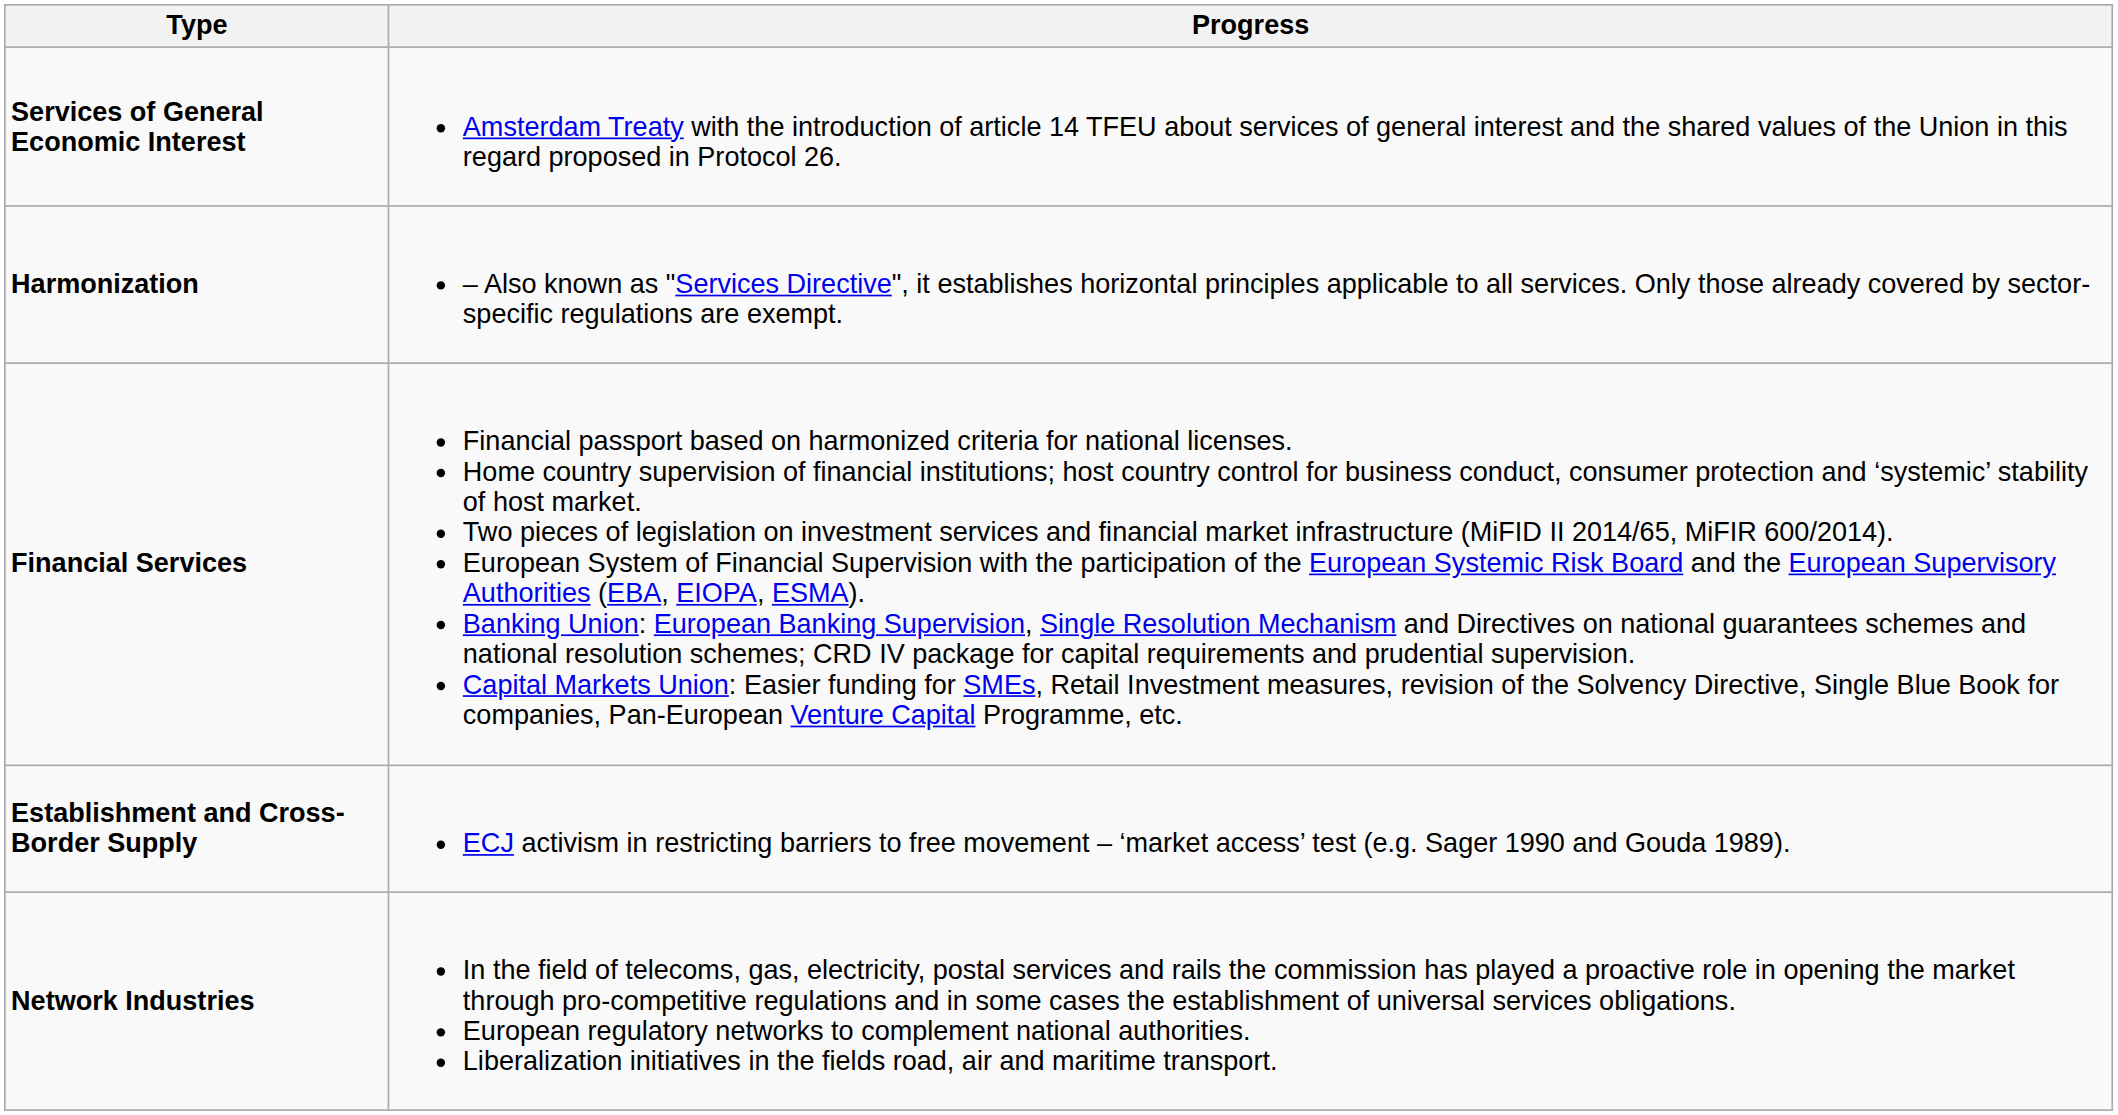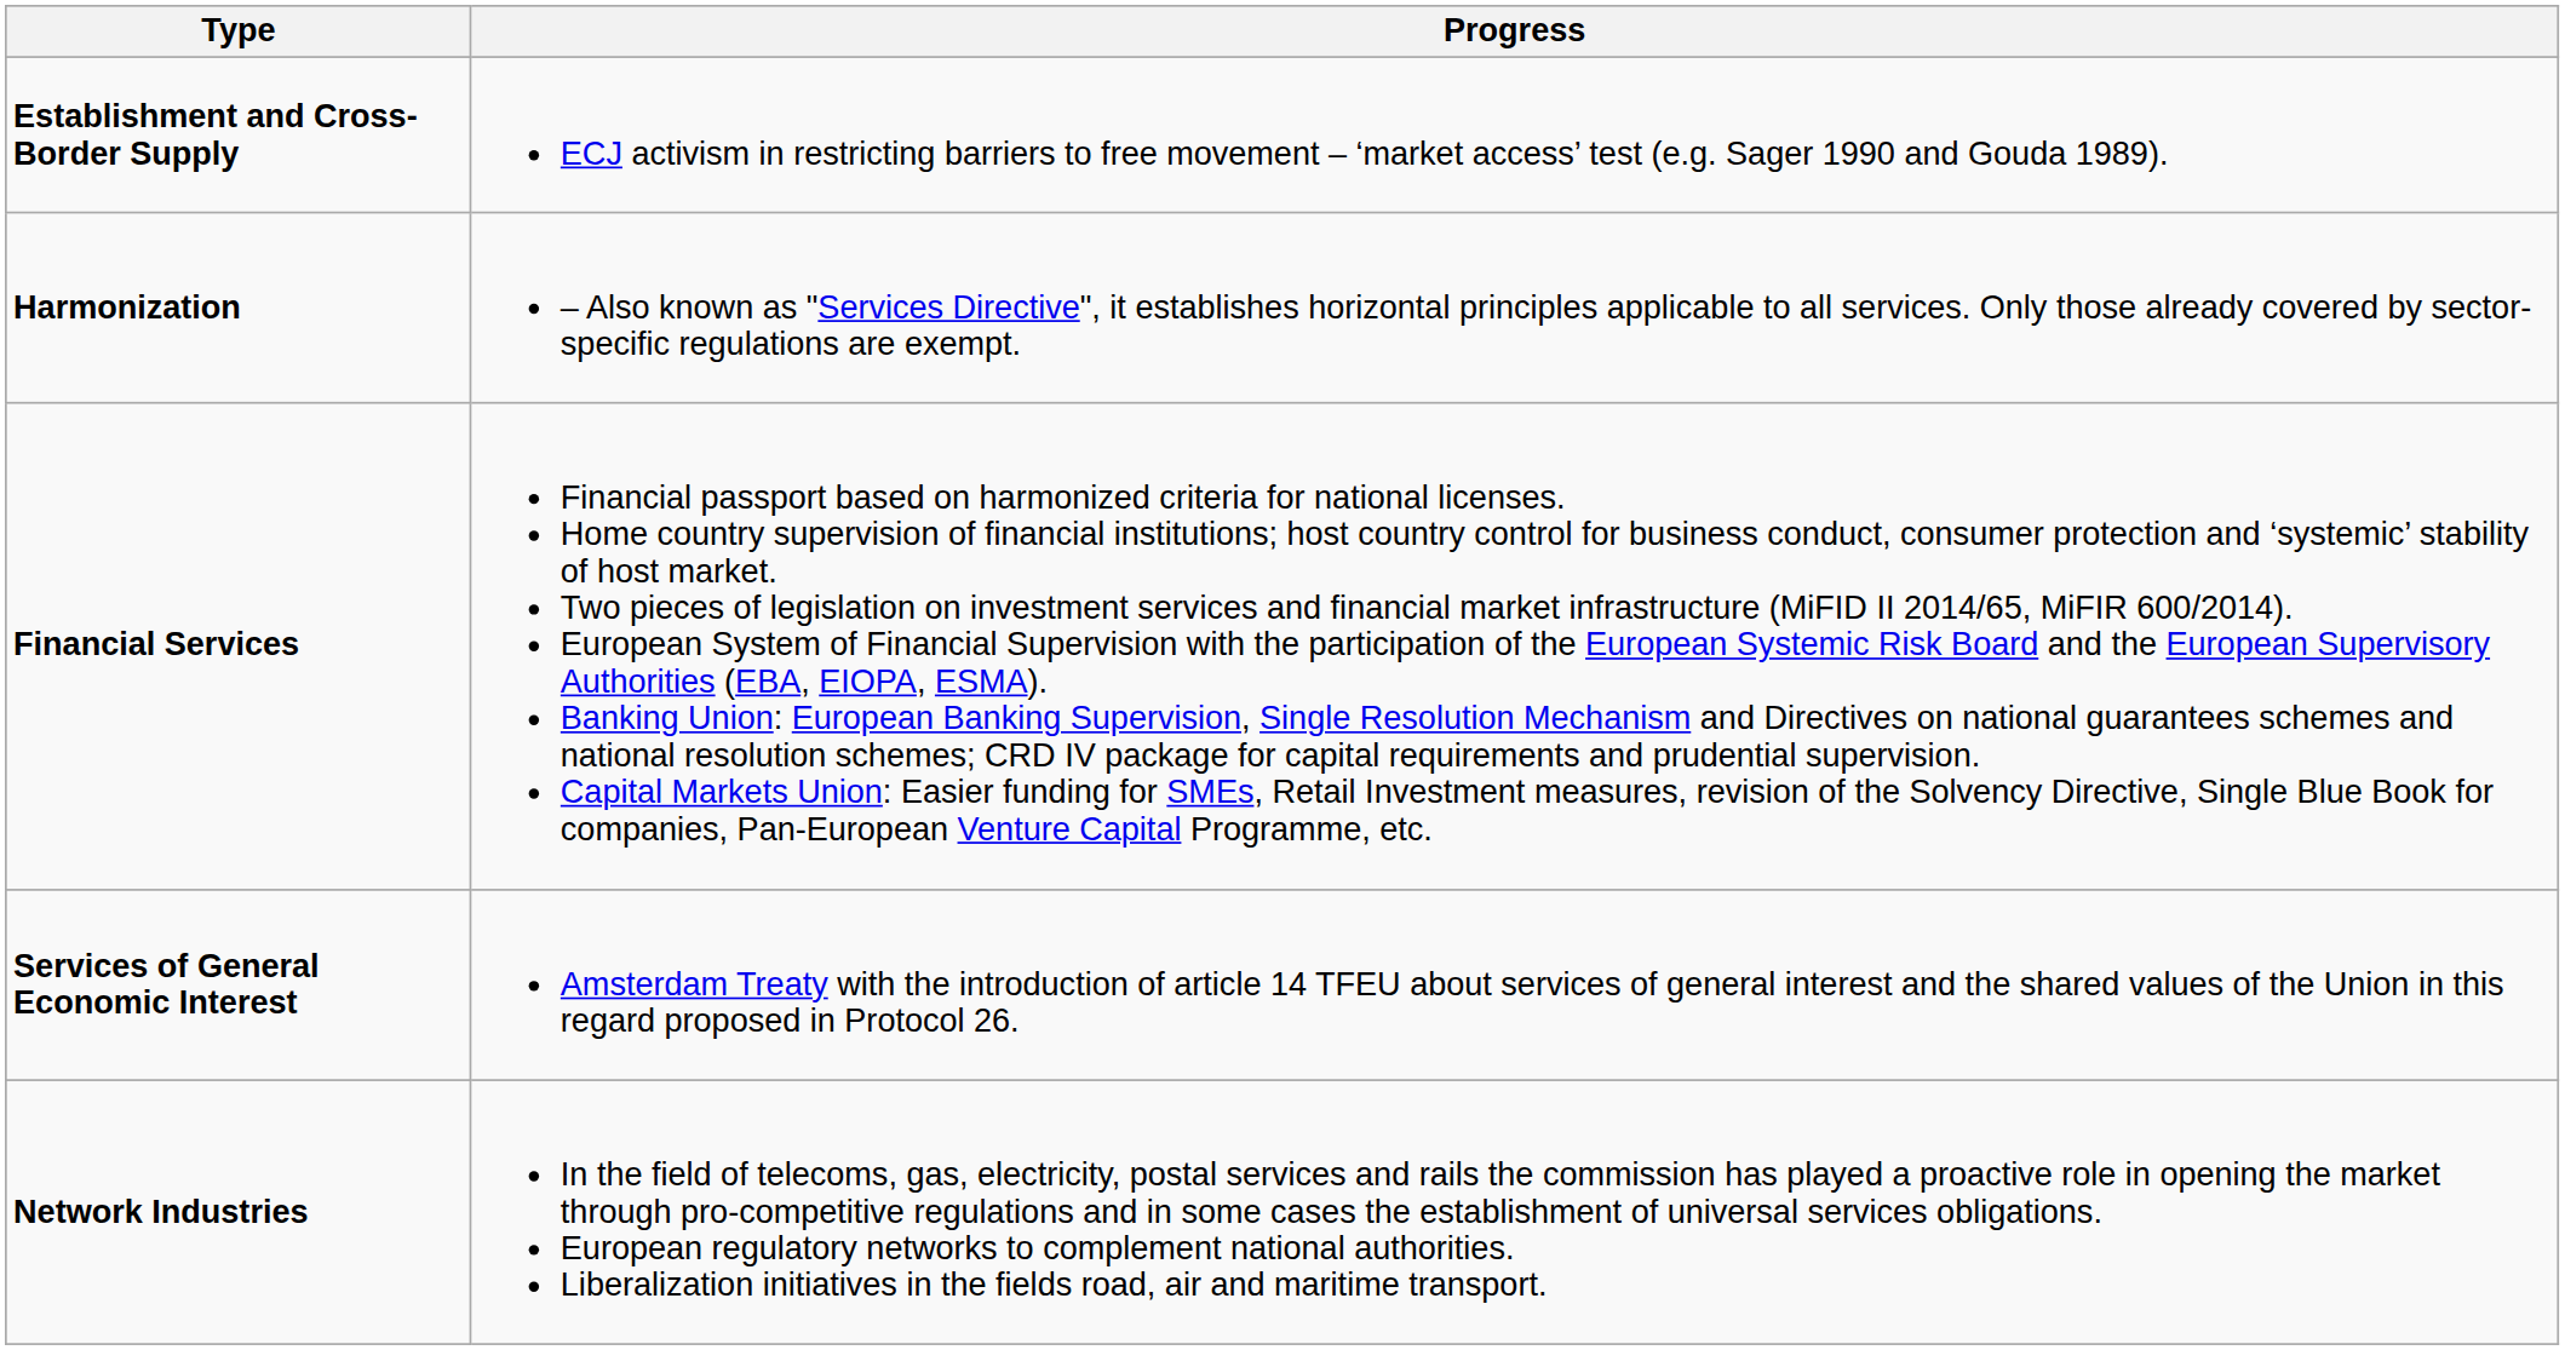rows swapped: Establishment and Cross-Border Supply <-> Services of General Economic Interest
